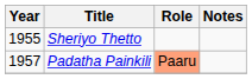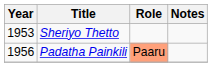Sheriyo Thetto | Year: 1955 -> 1953
Padatha Painkili | Year: 1957 -> 1956
